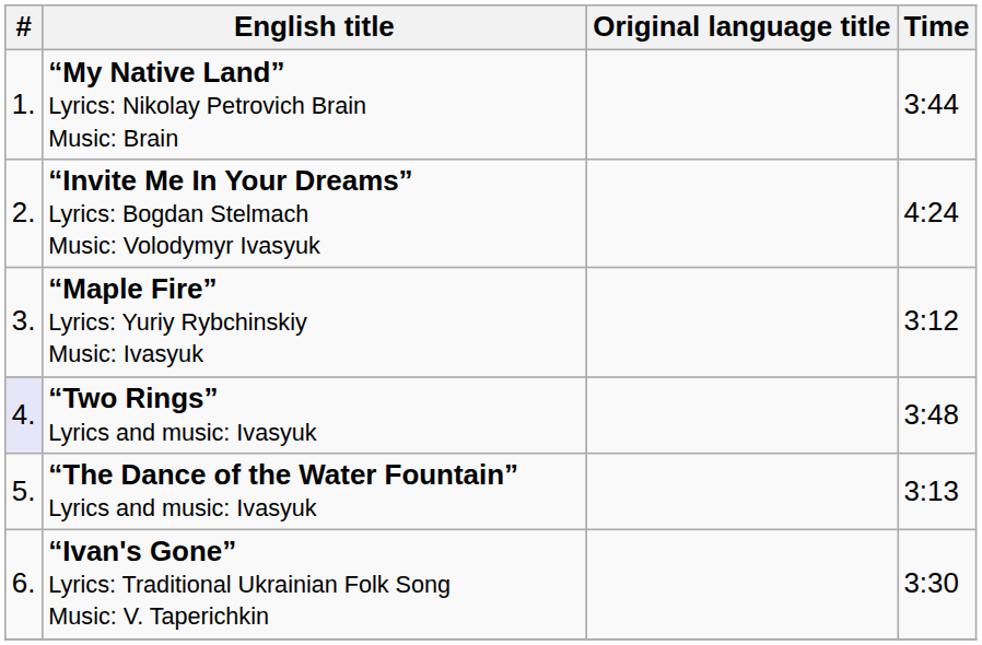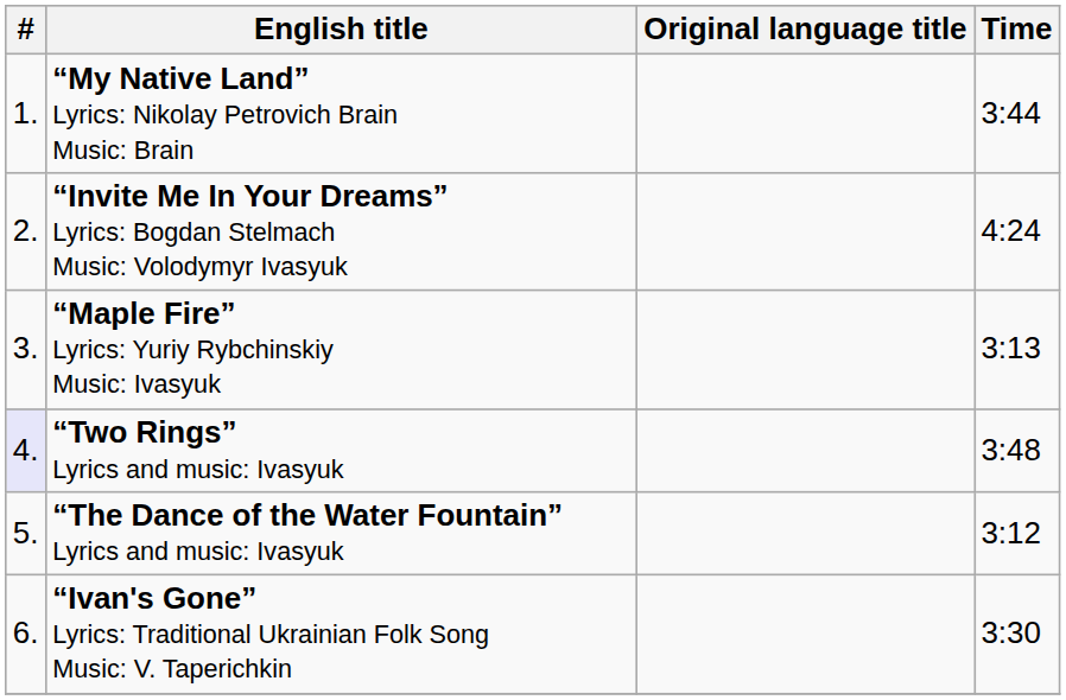“Maple Fire” Lyrics: Yuriy Rybchinskiy Music: Ivasyuk | Time: 3:12 -> 3:13
“The Dance of the Water Fountain” Lyrics and music: Ivasyuk | Time: 3:13 -> 3:12
